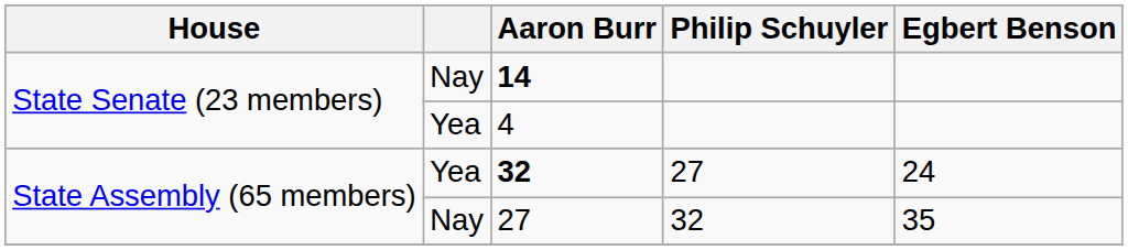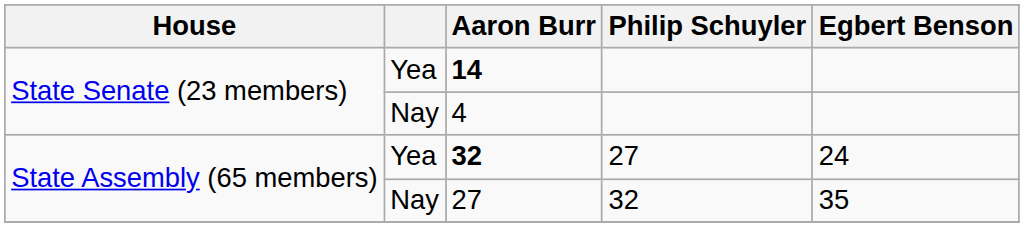14 | column 2: Nay -> Yea
4 | column 2: Yea -> Nay
